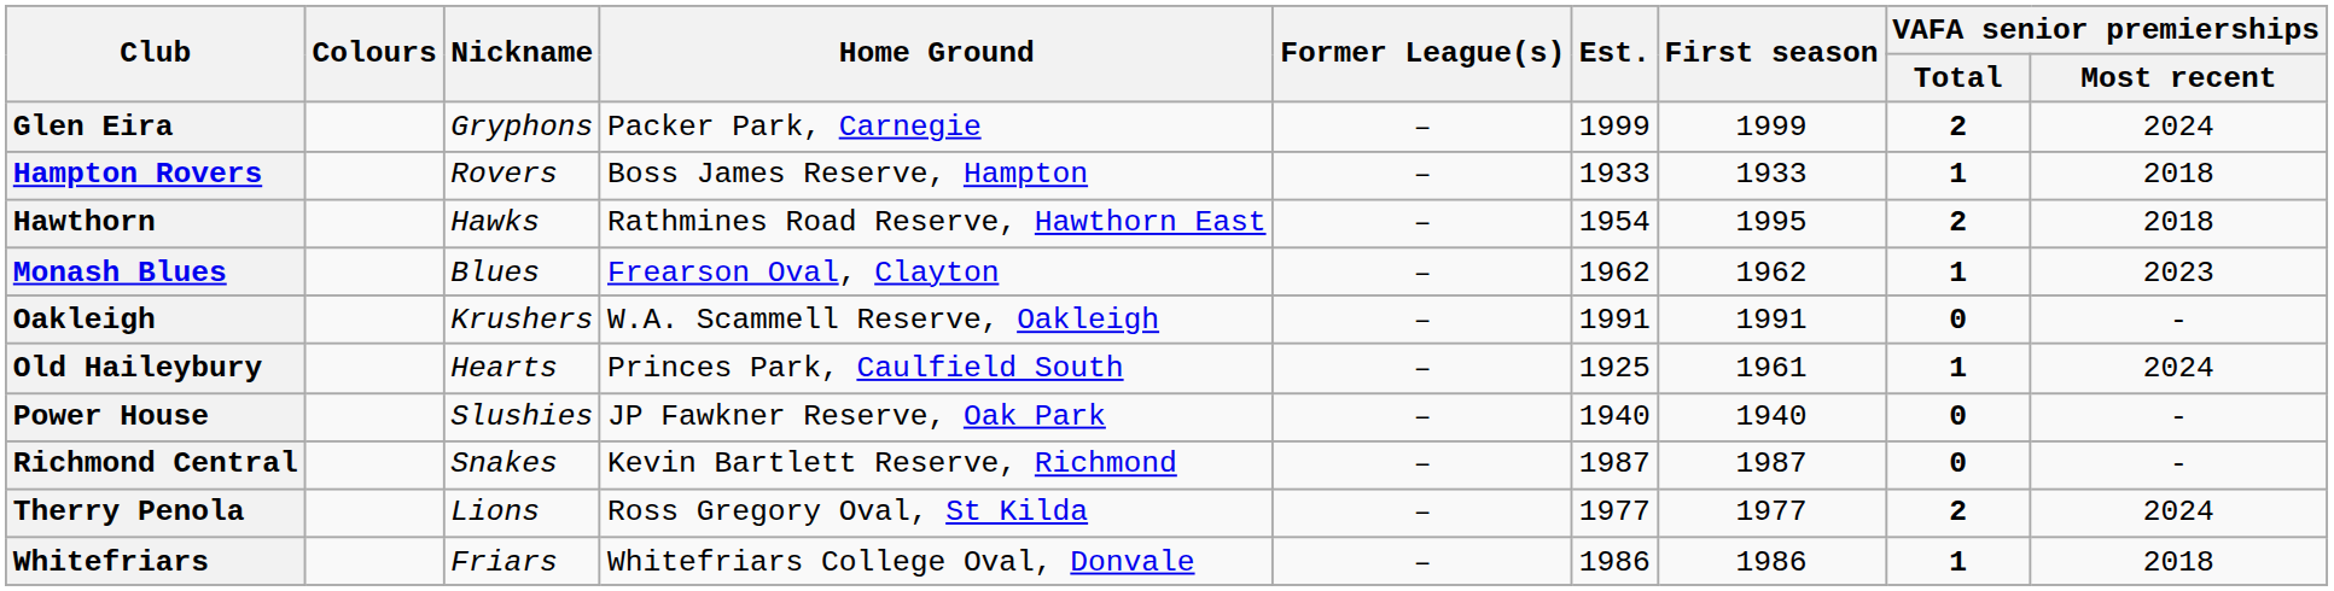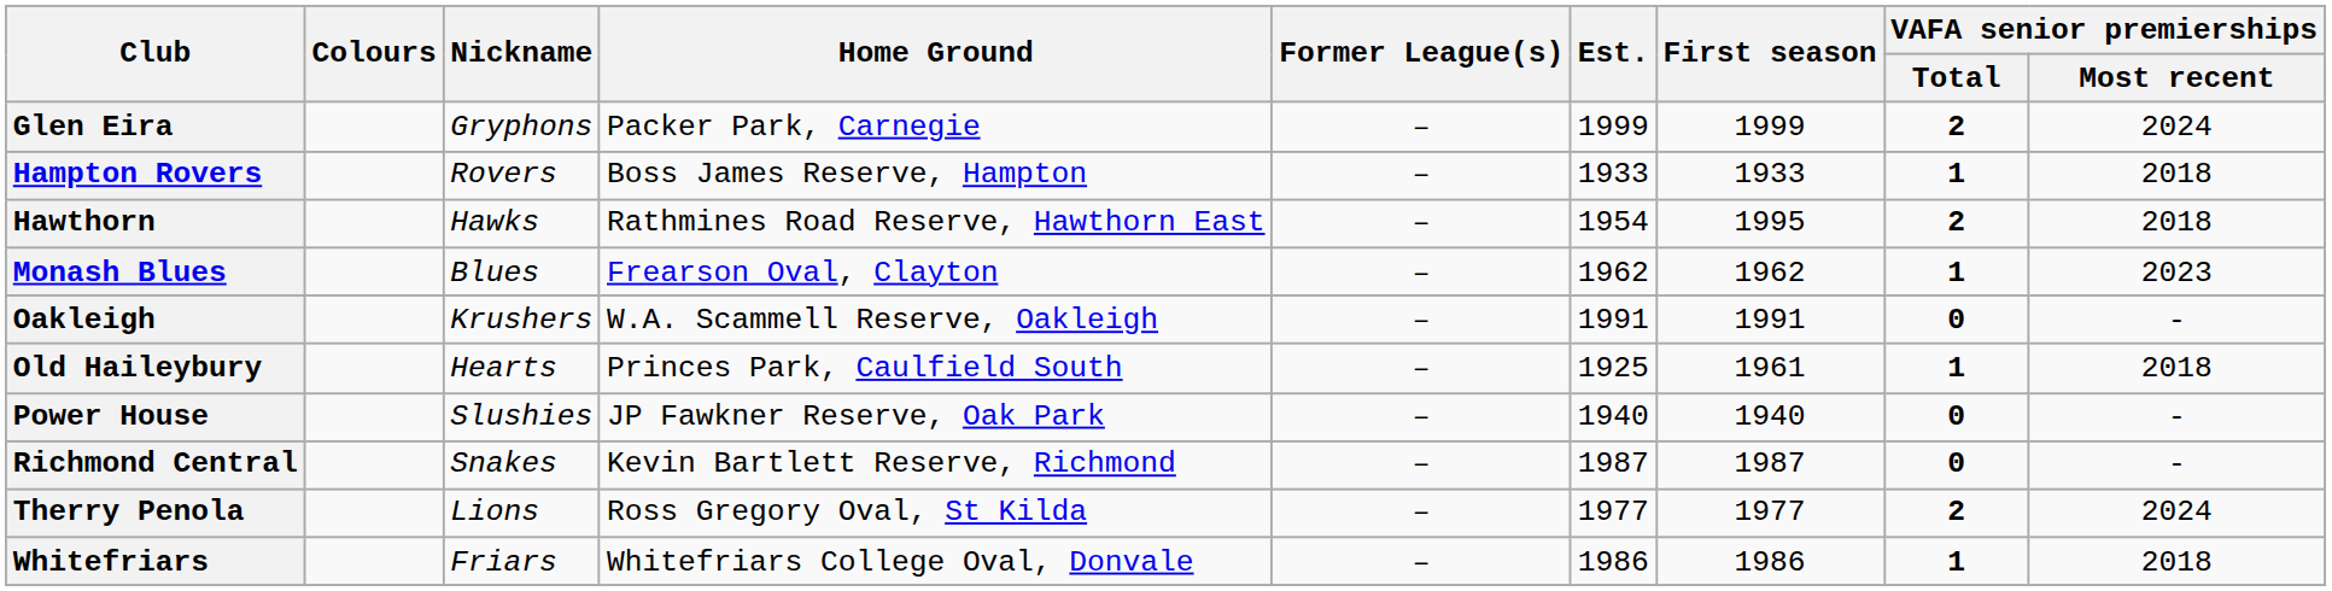Old Haileybury | VAFA senior premierships / Most recent: 2024 -> 2018
